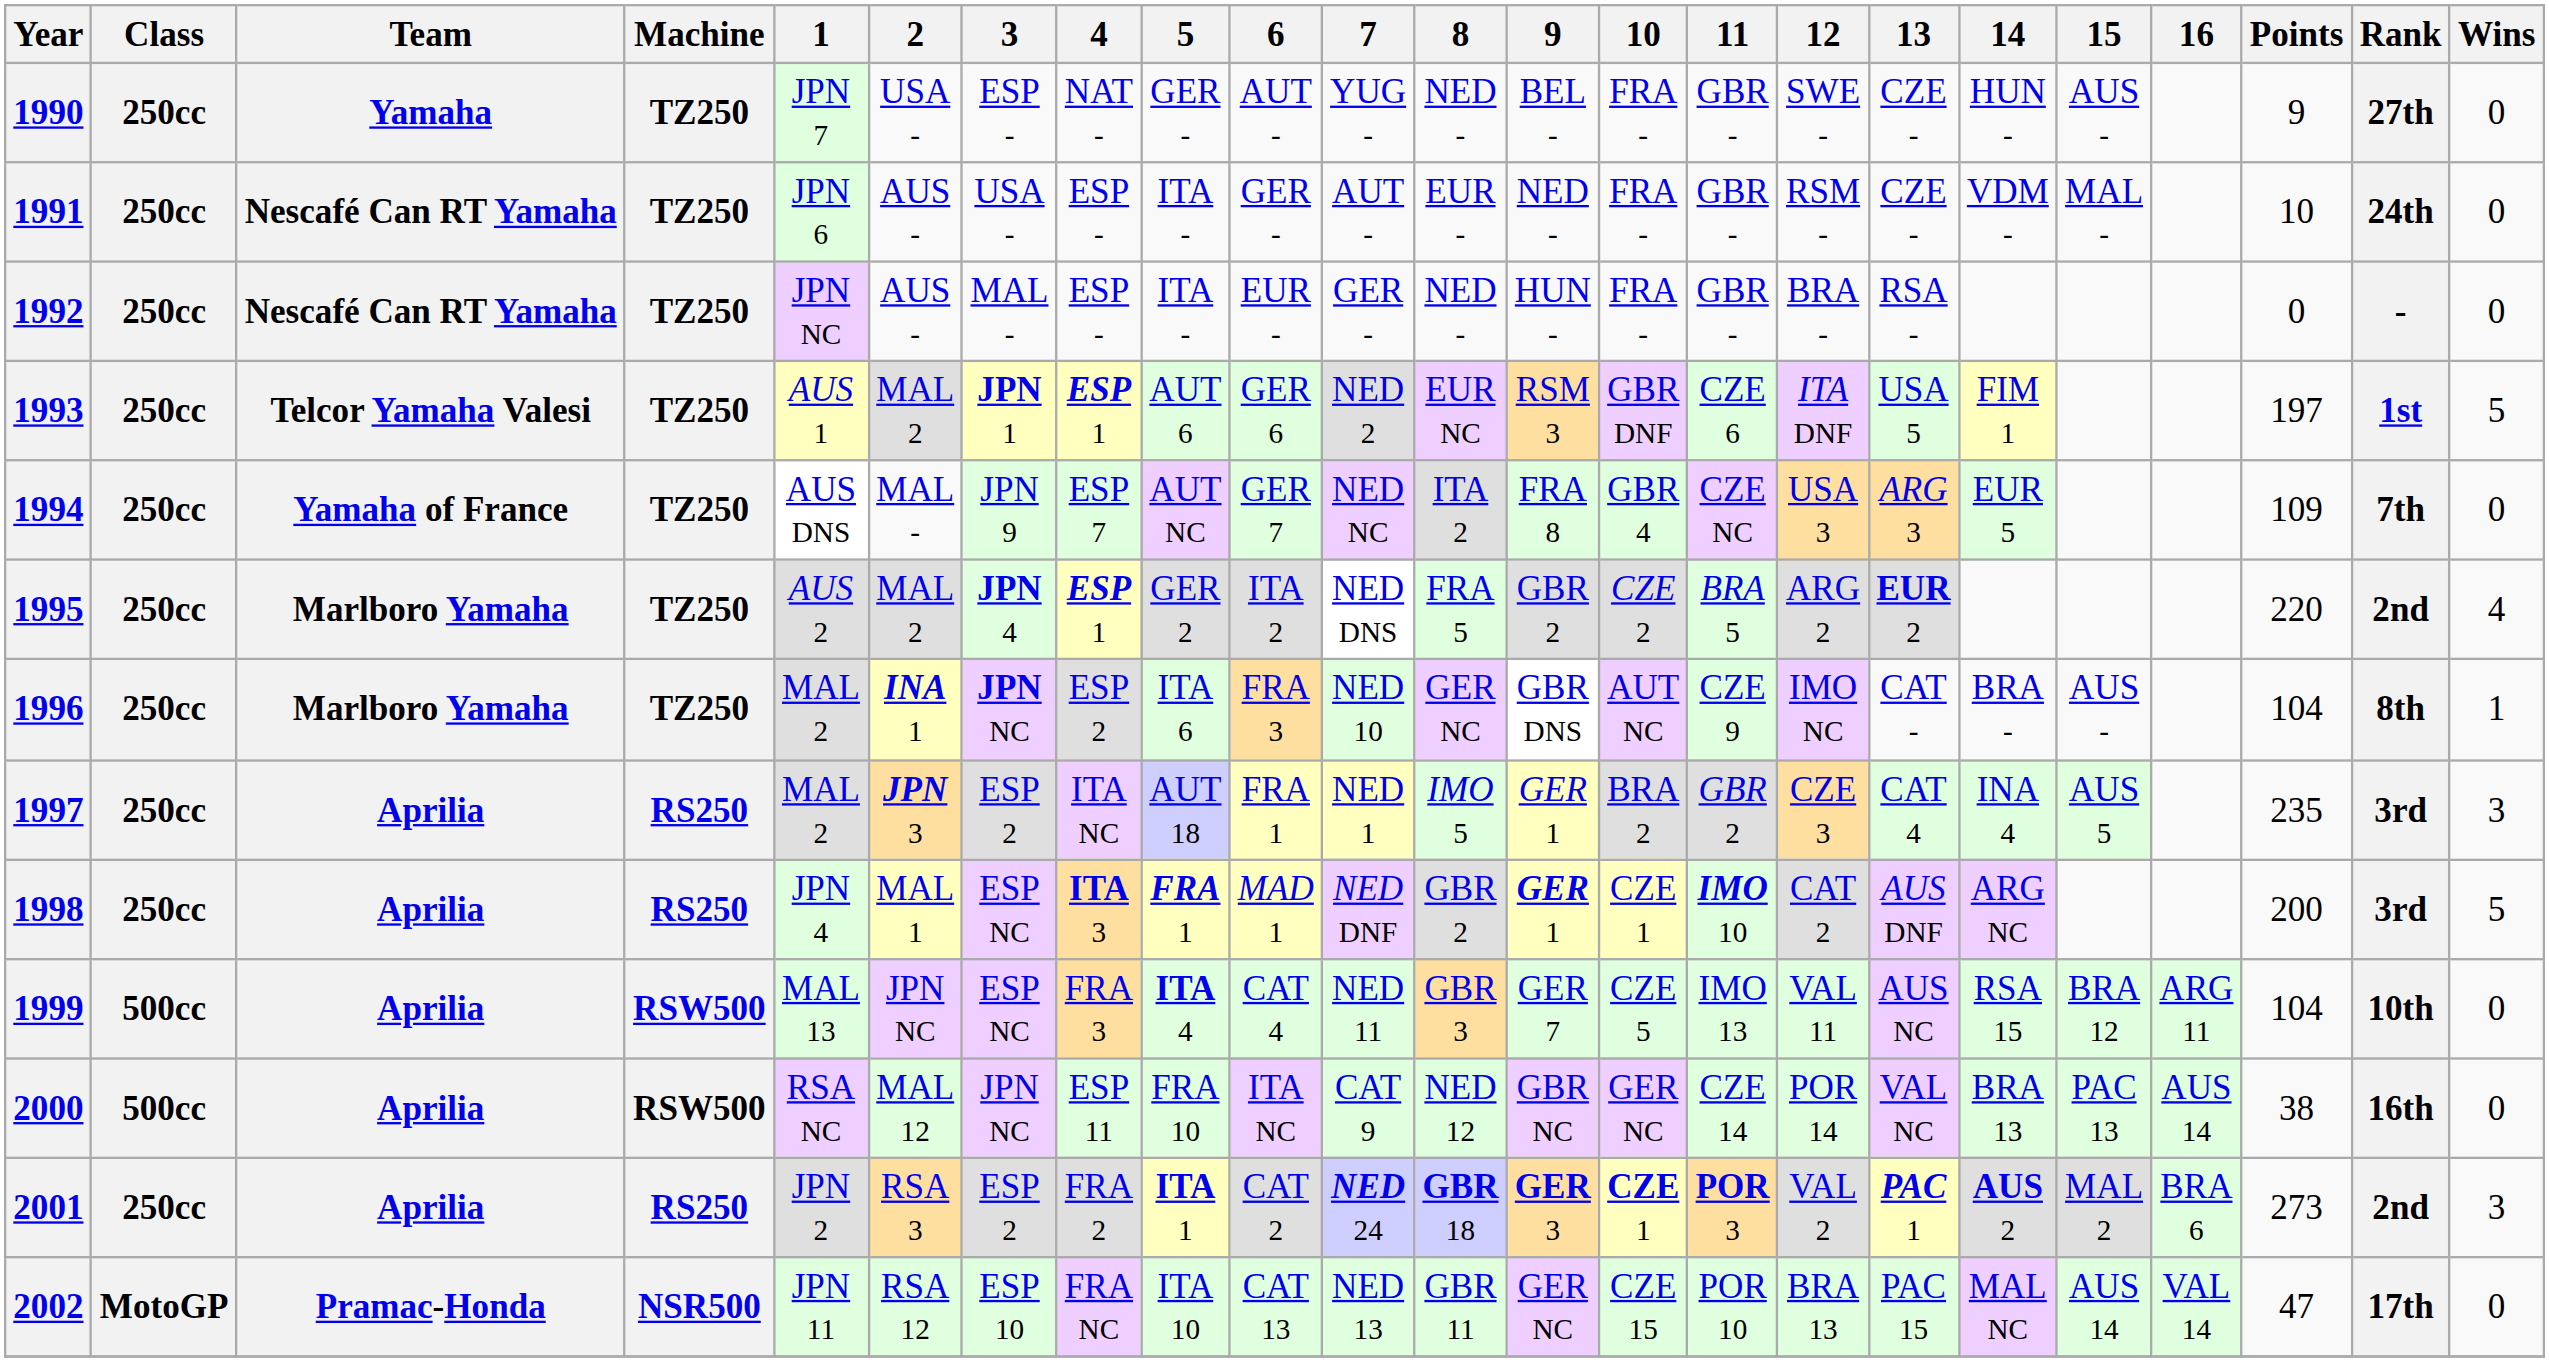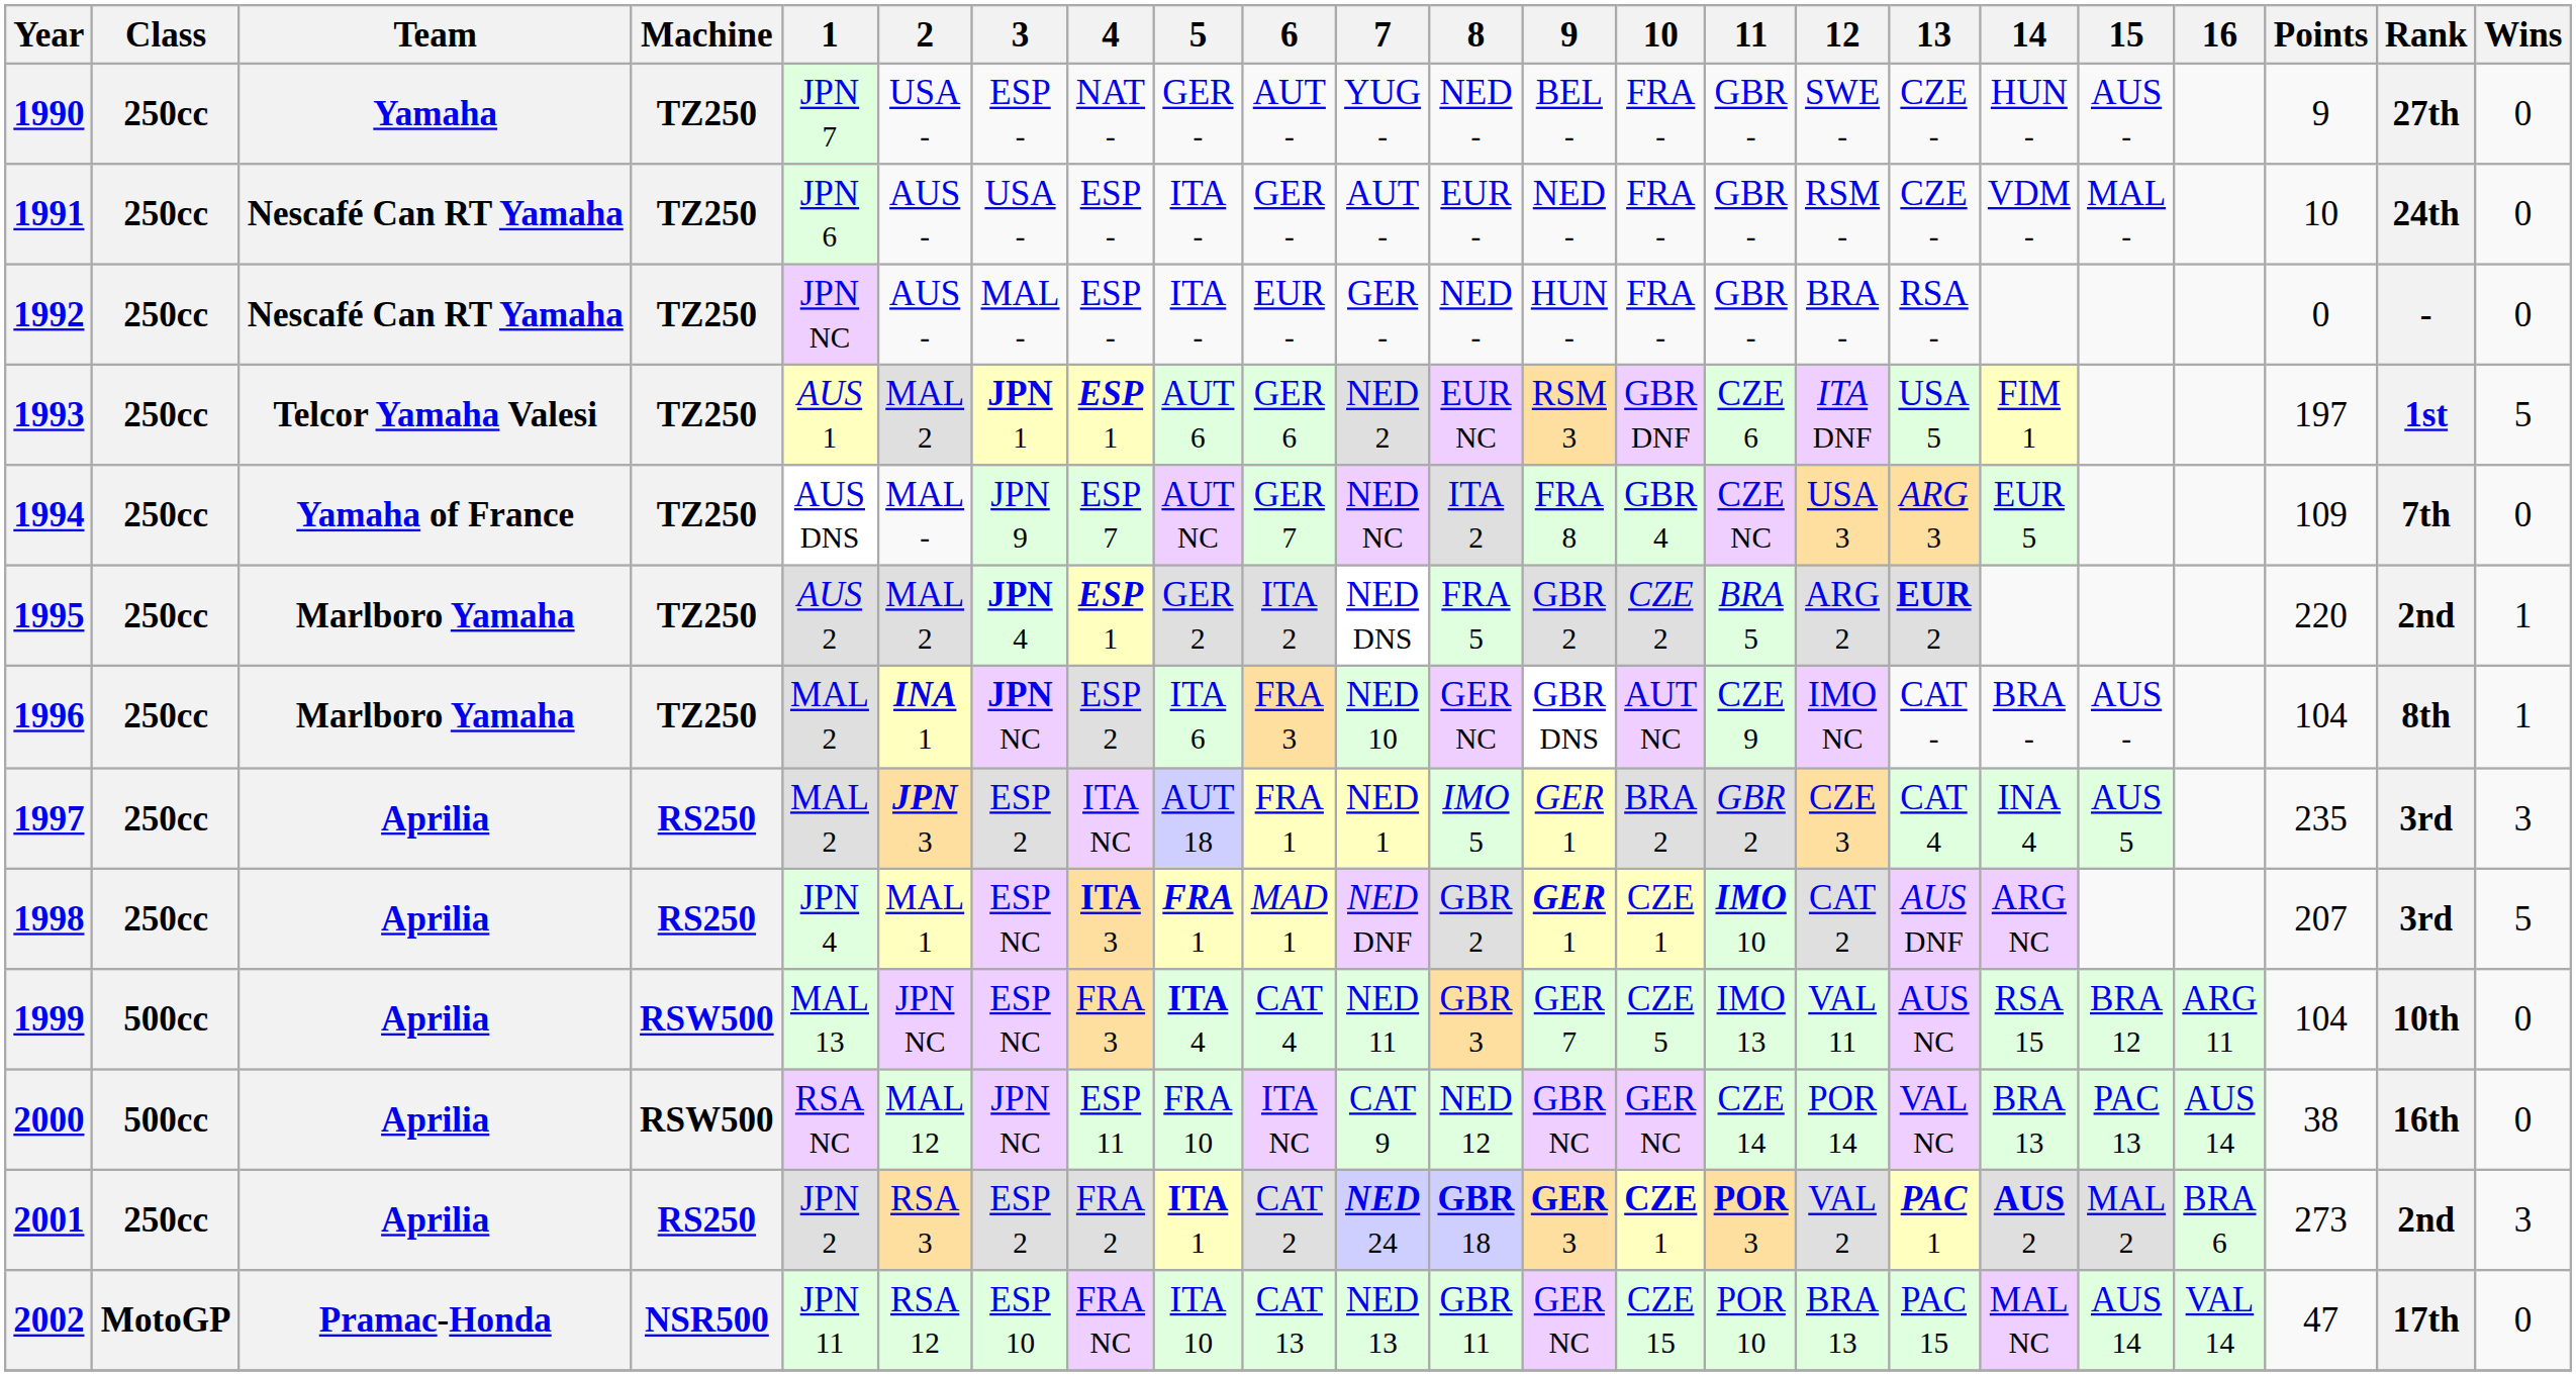1995 | Wins: 4 -> 1
1998 | Points: 200 -> 207
